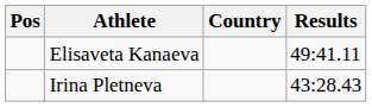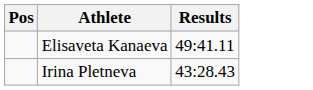- column: Country
